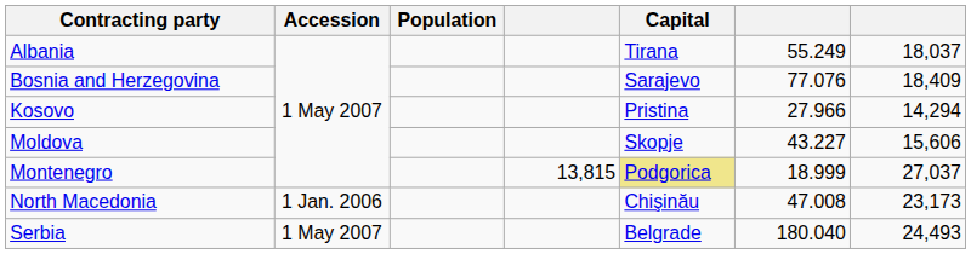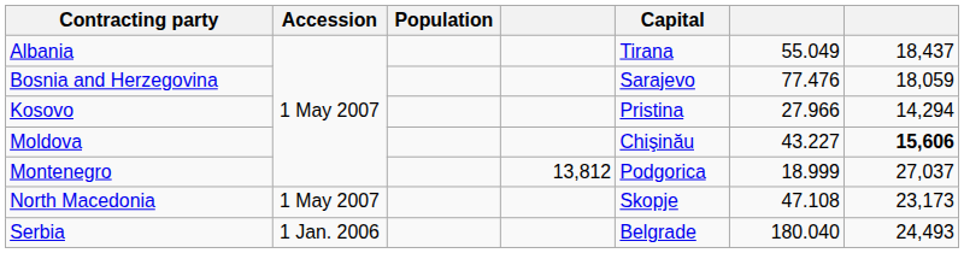Albania | column 6: 55.249 -> 55.049
Albania | column 7: 18,037 -> 18,437
Bosnia and Herzegovina | column 6: 77.076 -> 77.476
Bosnia and Herzegovina | column 7: 18,409 -> 18,059
Moldova | Capital: Skopje -> Chişinău
Moldova | column 7: normal -> bold
Montenegro | column 4: 13,815 -> 13,812
Montenegro | Capital: khaki background -> no background
North Macedonia | Accession: 1 Jan. 2006 -> 1 May 2007
North Macedonia | Capital: Chişinău -> Skopje
North Macedonia | column 6: 47.008 -> 47.108
Serbia | Accession: 1 May 2007 -> 1 Jan. 2006
